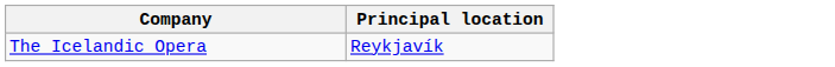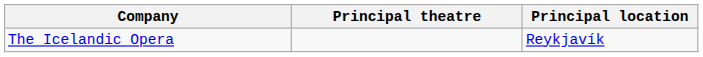+ column: Principal theatre
